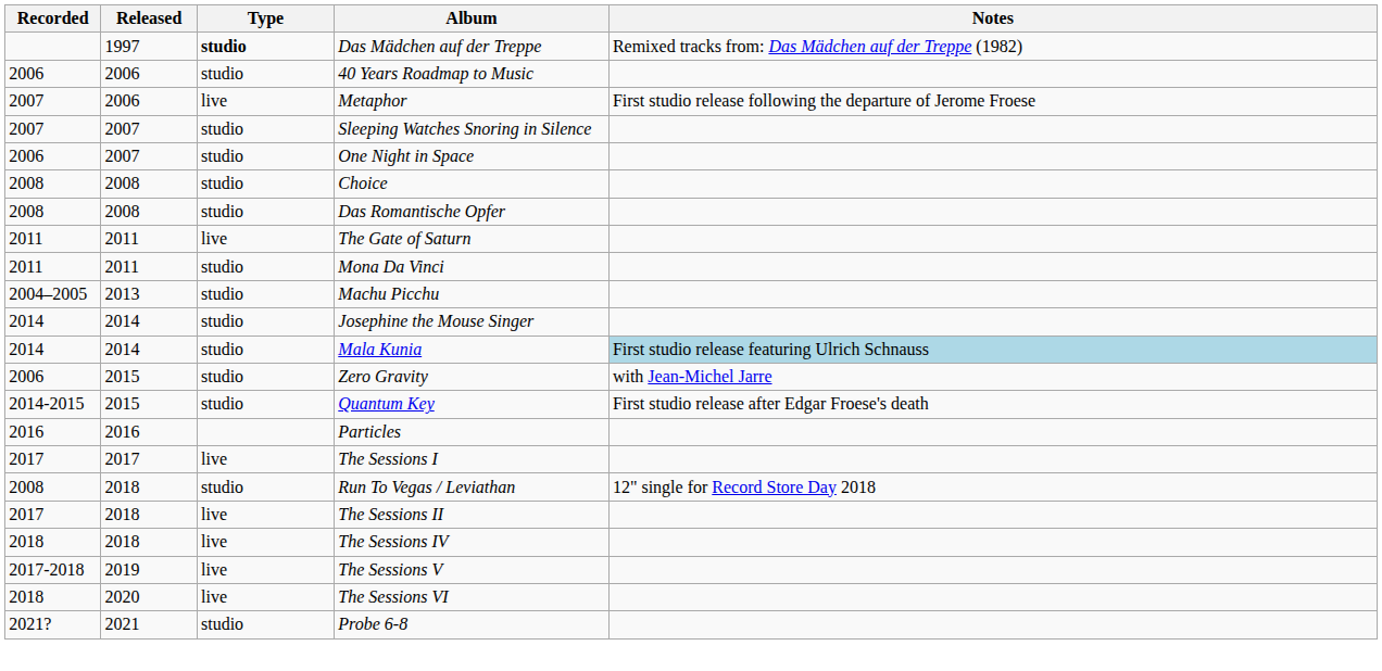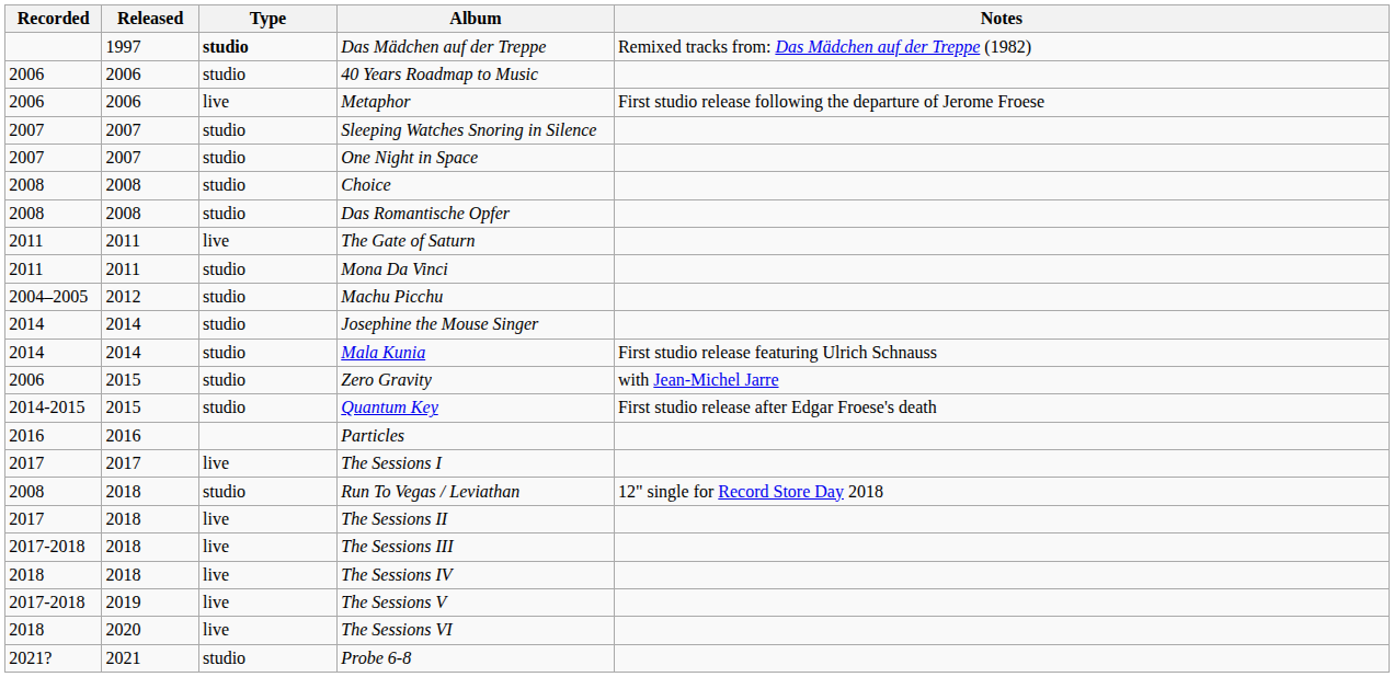Metaphor | Recorded: 2007 -> 2006
One Night in Space | Recorded: 2006 -> 2007
Machu Picchu | Released: 2013 -> 2012
Mala Kunia | Notes: lightblue background -> no background
+ row: 2017-2018 | 2018 | live | The Sessions III
